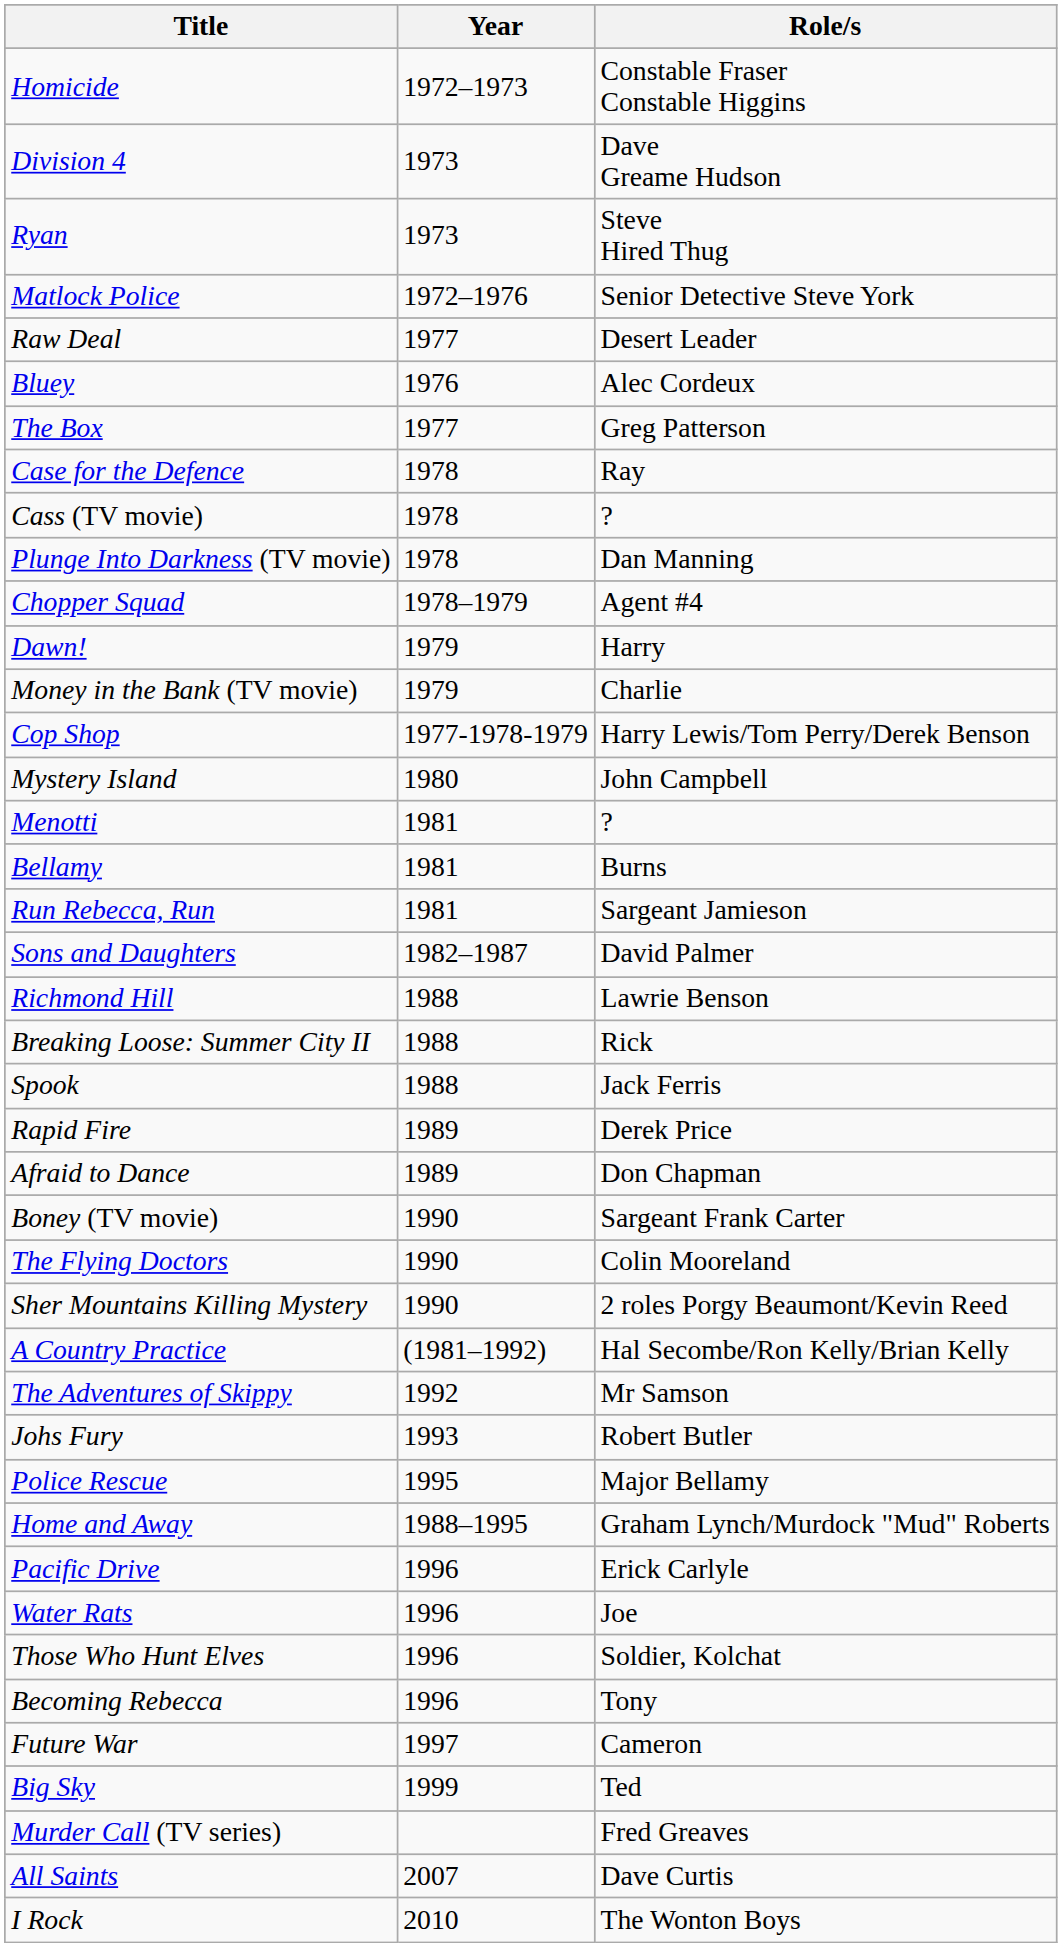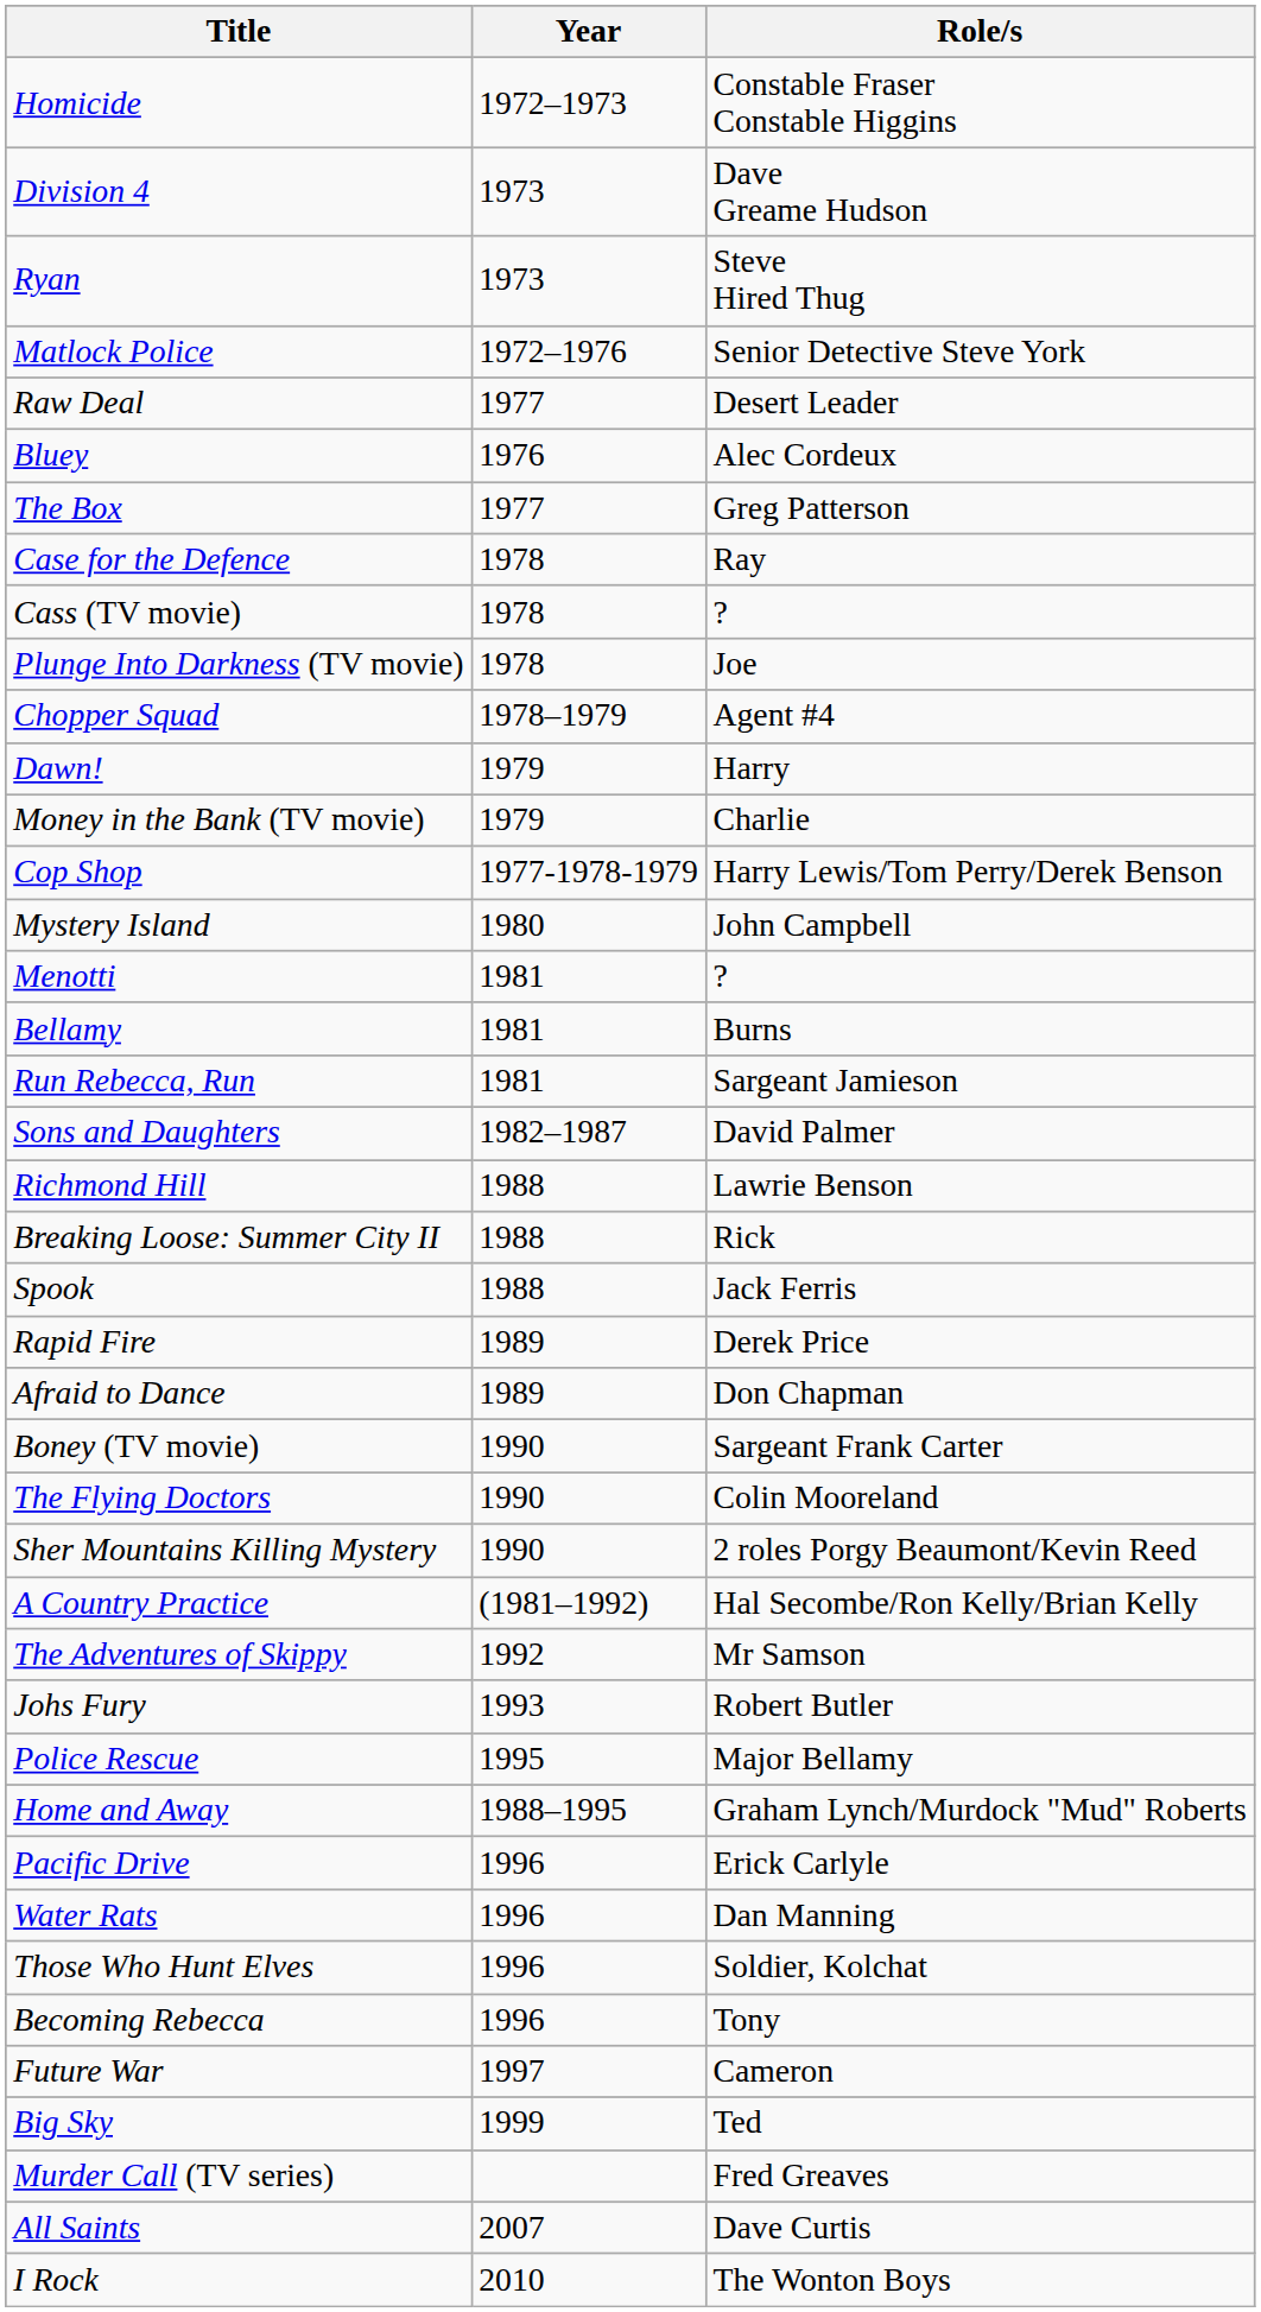Plunge Into Darkness (TV movie) | Role/s: Dan Manning -> Joe
Water Rats | Role/s: Joe -> Dan Manning
